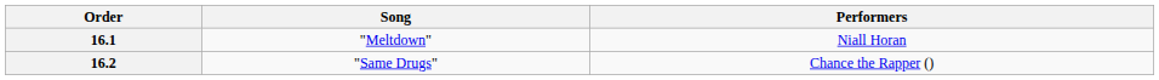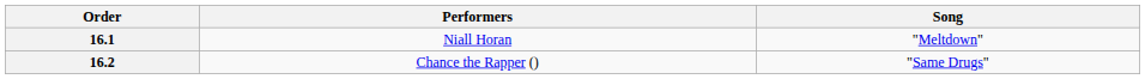columns swapped: Performers <-> Song
